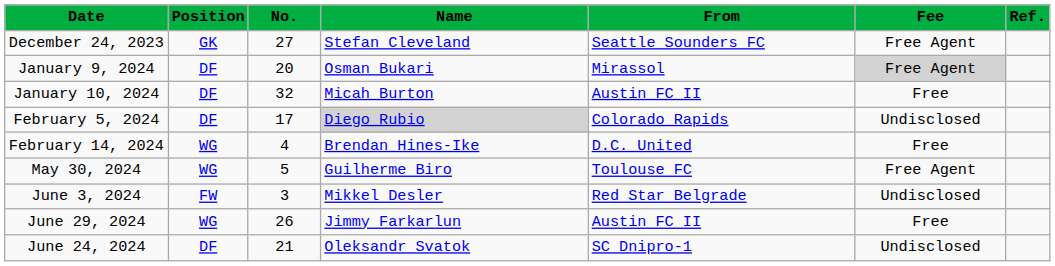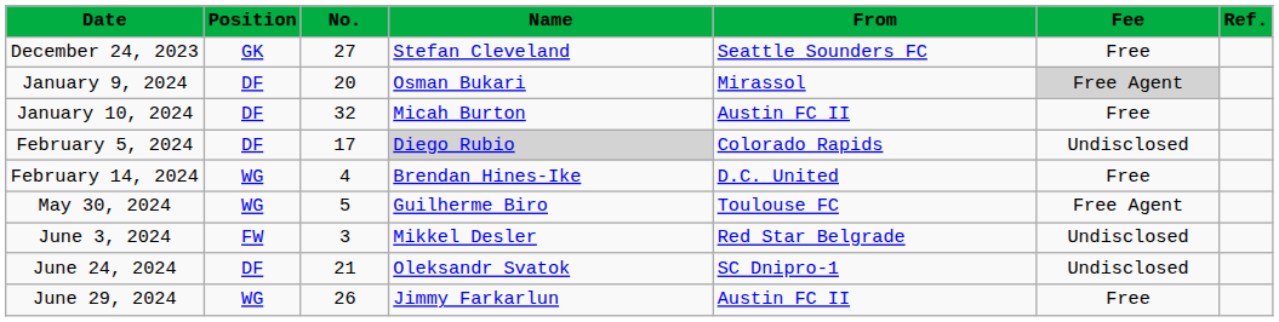December 24, 2023 | Fee: Free Agent -> Free
rows swapped: June 24, 2024 <-> June 29, 2024
